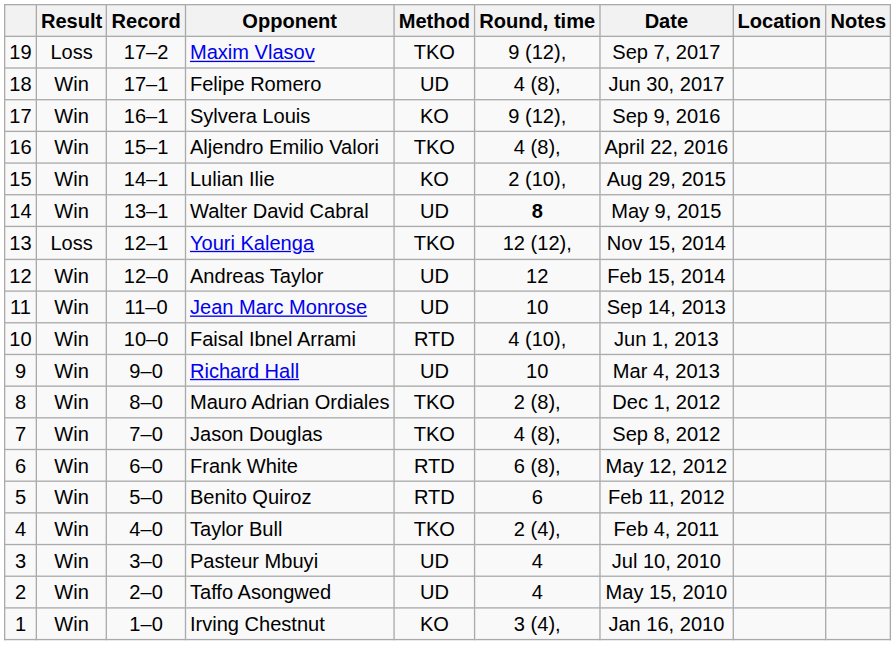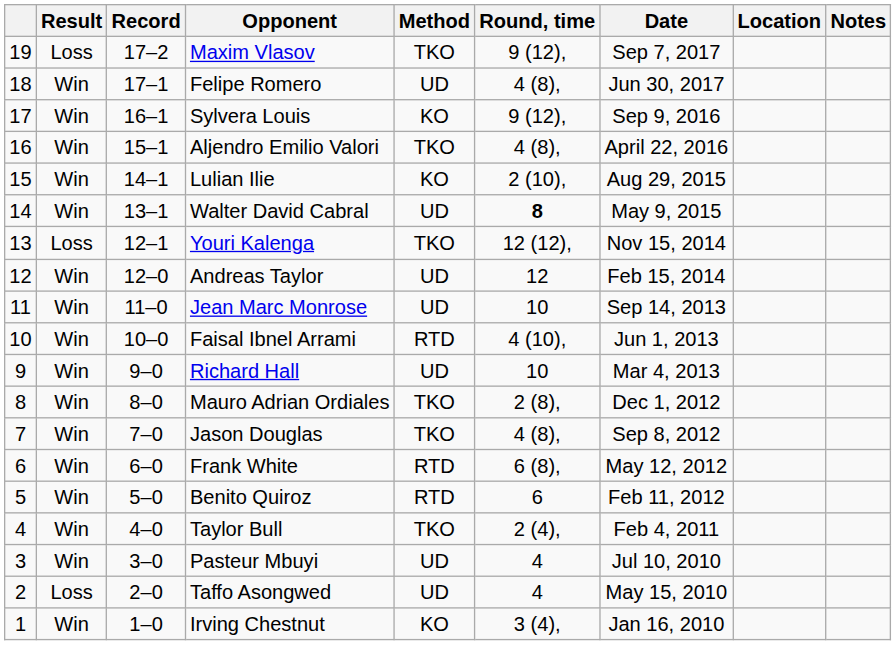Taffo Asongwed | Result: Win -> Loss
